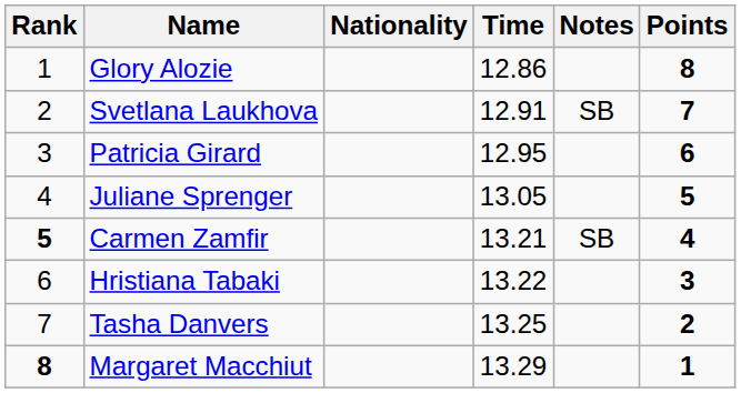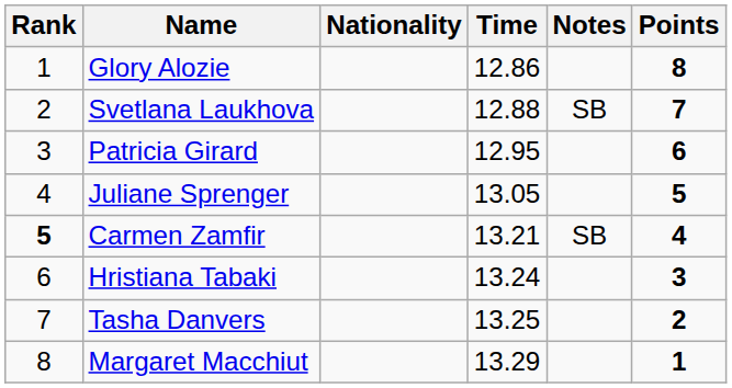Svetlana Laukhova | Time: 12.91 -> 12.88
Hristiana Tabaki | Time: 13.22 -> 13.24
Margaret Macchiut | Rank: bold -> normal
